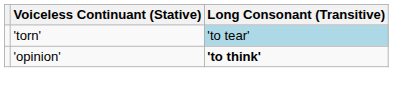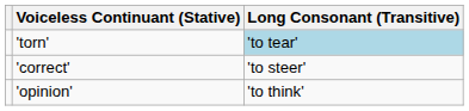+ row: 'correct' | 'to steer'
'opinion' | Long Consonant (Transitive): bold -> normal
